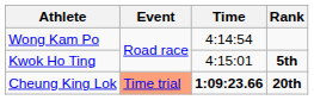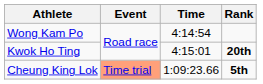Kwok Ho Ting | Rank: 5th -> 20th
Cheung King Lok | Time: bold -> normal
Cheung King Lok | Rank: 20th -> 5th
